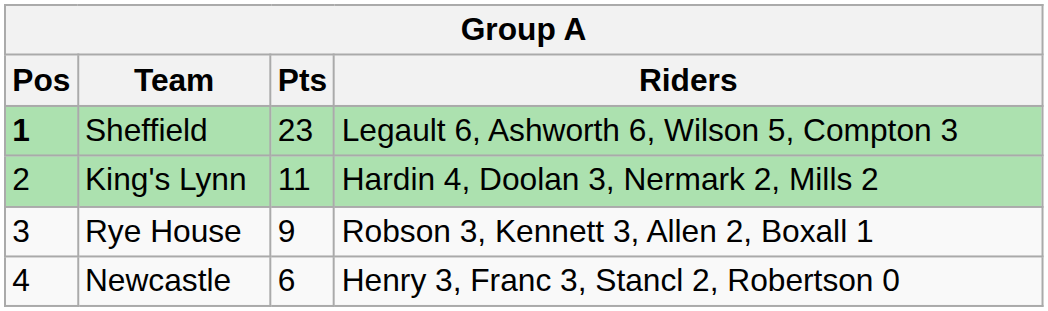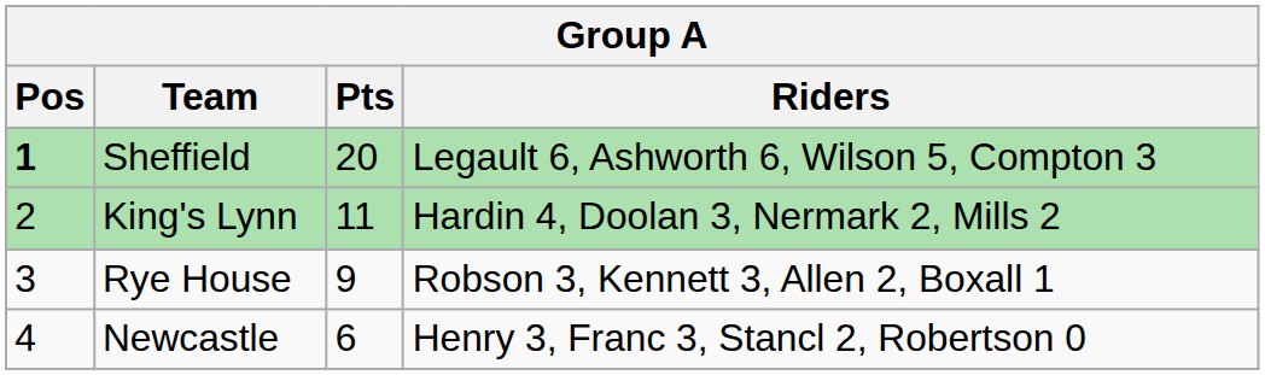Sheffield | Pts: 23 -> 20
